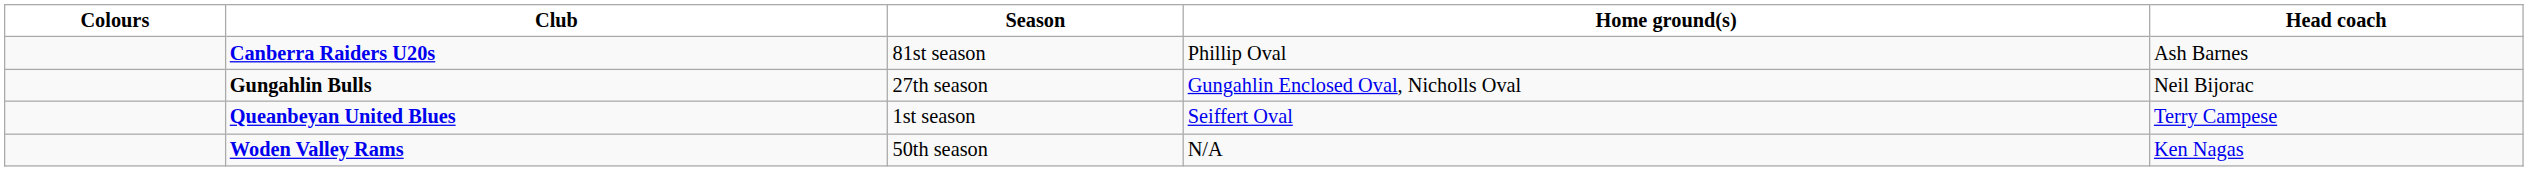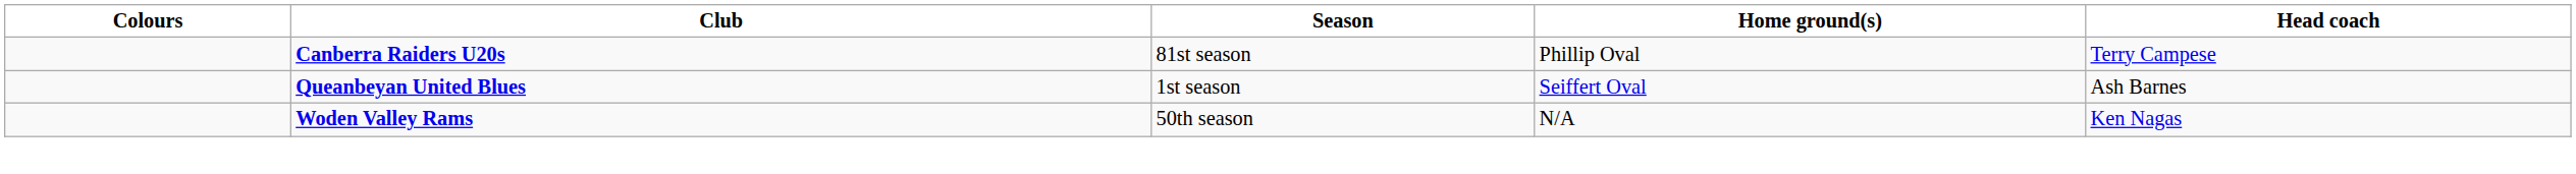Canberra Raiders U20s | Head coach: Ash Barnes -> Terry Campese
- row: Gungahlin Bulls | 27th season | Gungahlin Enclosed Oval, Nicholls Oval | Neil Bijorac
Queanbeyan United Blues | Head coach: Terry Campese -> Ash Barnes
